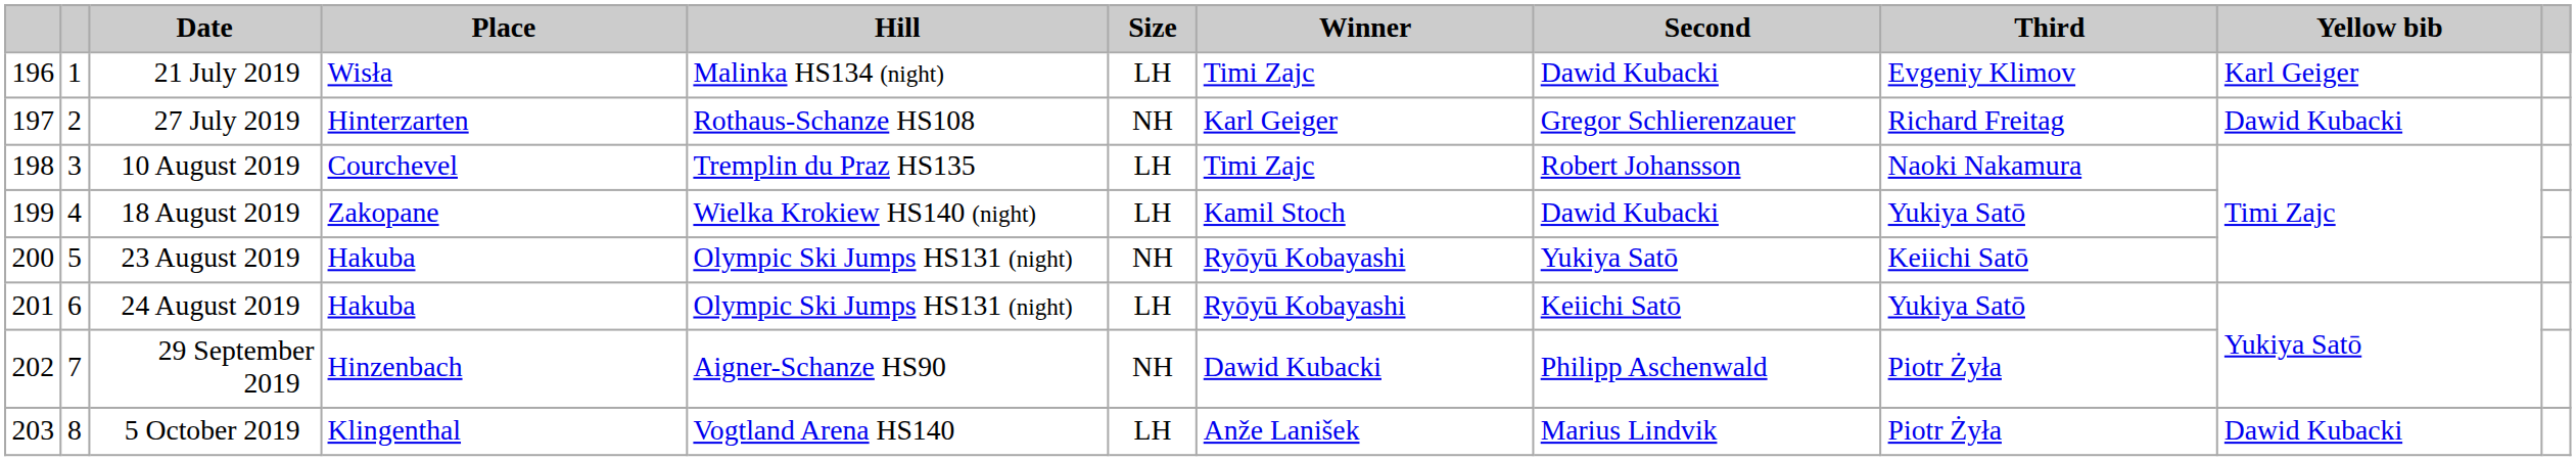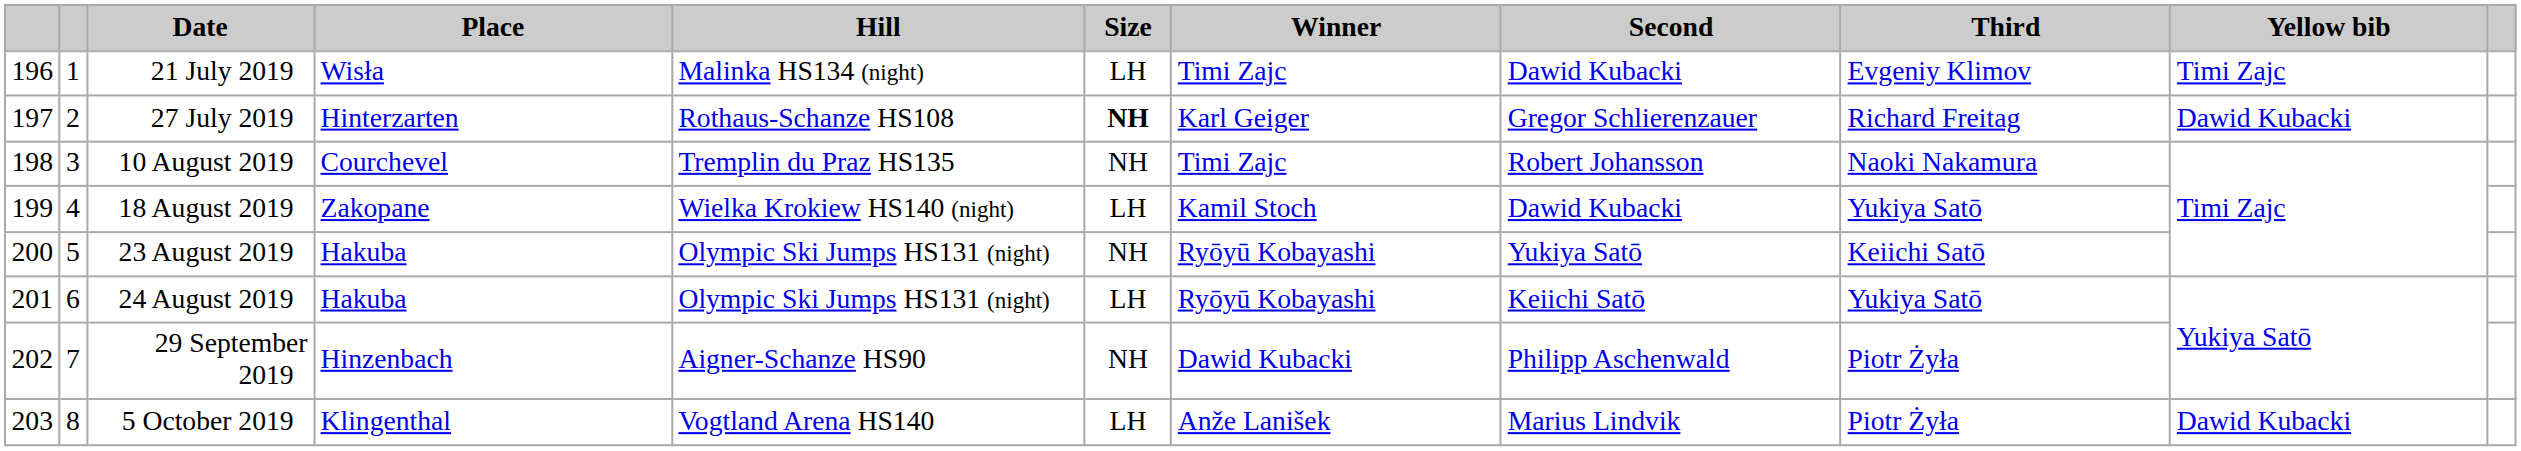21 July 2019 | Yellow bib: Karl Geiger -> Timi Zajc
27 July 2019 | Size: normal -> bold
10 August 2019 | Size: LH -> NH
